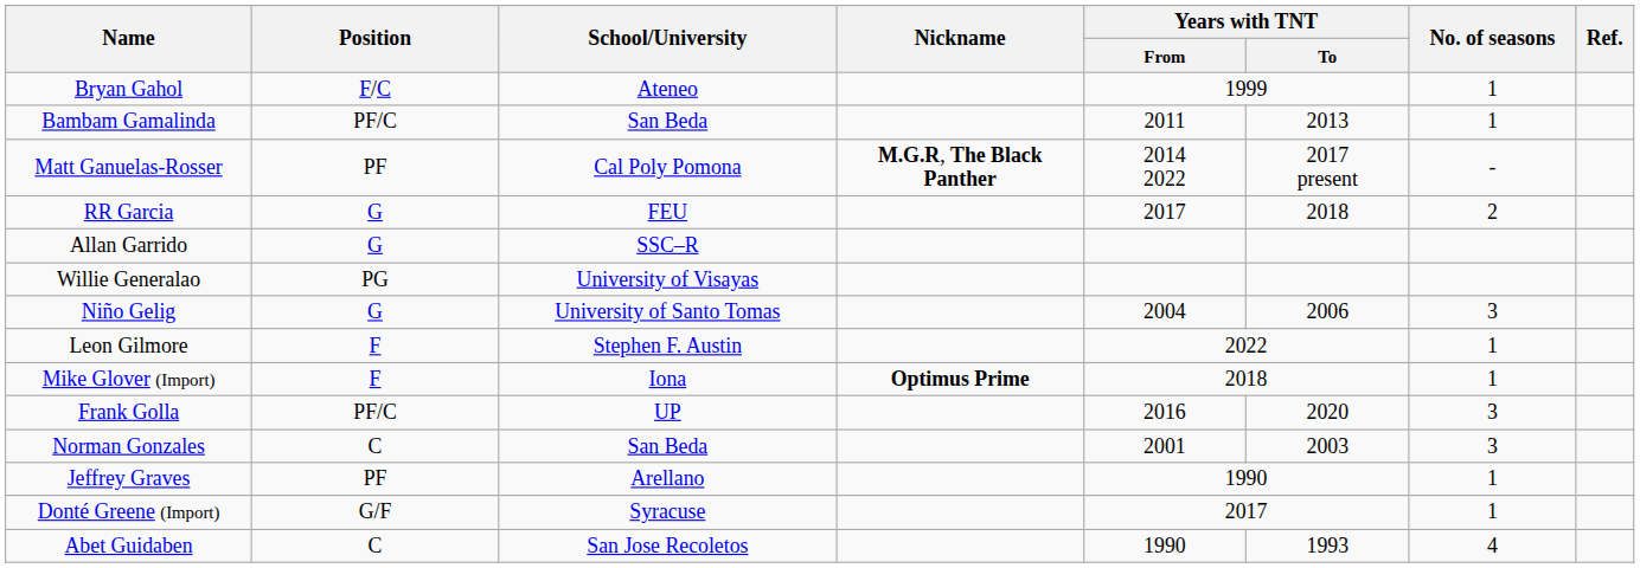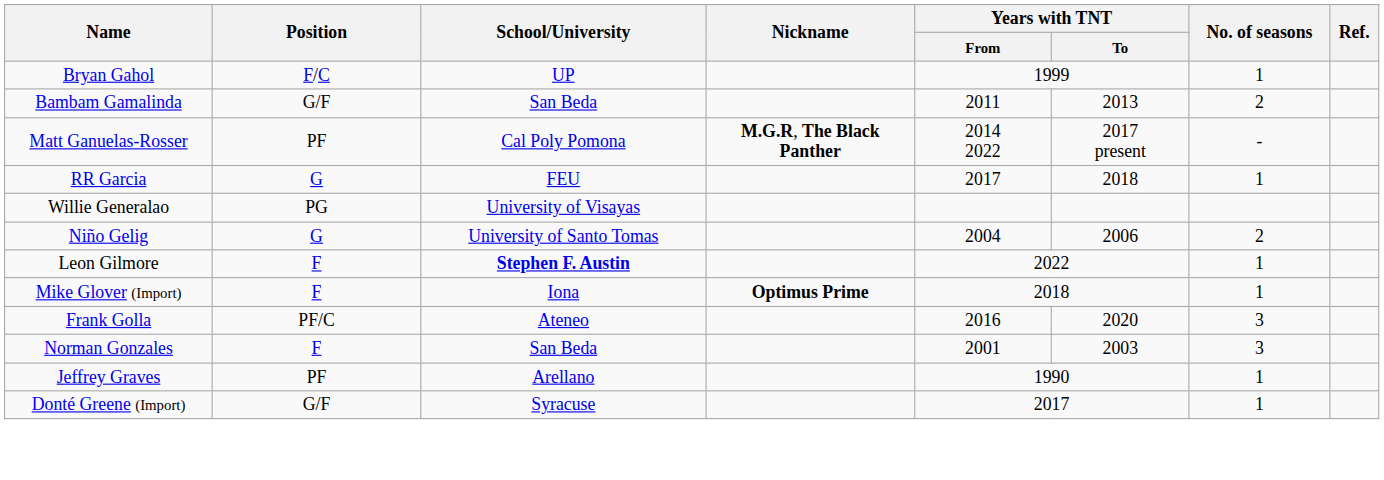Bryan Gahol | School/University: Ateneo -> UP
Bambam Gamalinda | Position: PF/C -> G/F
Bambam Gamalinda | No. of seasons: 1 -> 2
RR Garcia | No. of seasons: 2 -> 1
- row: Allan Garrido | G | SSC–R
Niño Gelig | No. of seasons: 3 -> 2
Leon Gilmore | School/University: normal -> bold
Frank Golla | School/University: UP -> Ateneo
Norman Gonzales | Position: C -> F
- row: Abet Guidaben | C | San Jose Recoletos | 1990 | 1993 | 4
